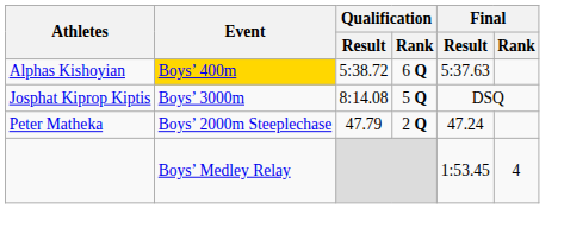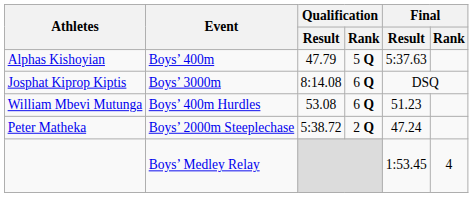Alphas Kishoyian | Event: gold background -> no background
Alphas Kishoyian | Qualification / Result: 5:38.72 -> 47.79
Alphas Kishoyian | Qualification / Rank: 6 Q -> 5 Q
Josphat Kiprop Kiptis | Qualification / Rank: 5 Q -> 6 Q
+ row: William Mbevi Mutunga | Boys’ 400m Hurdles | 53.08 | 6 Q | 51.23
Peter Matheka | Qualification / Result: 47.79 -> 5:38.72
